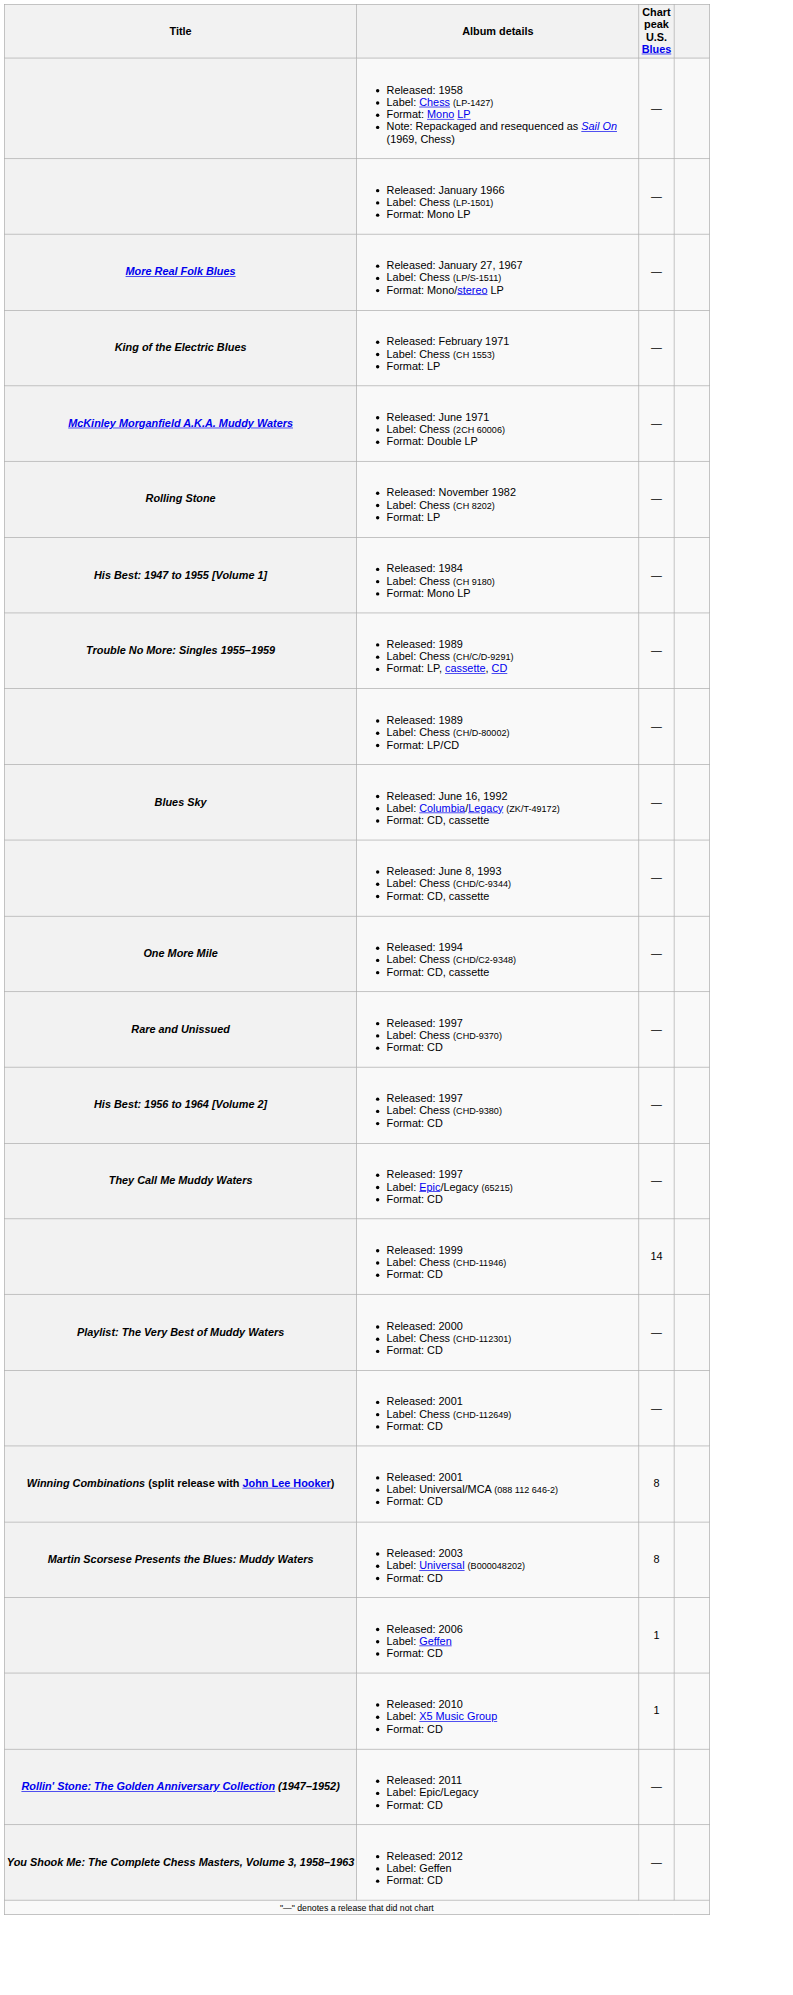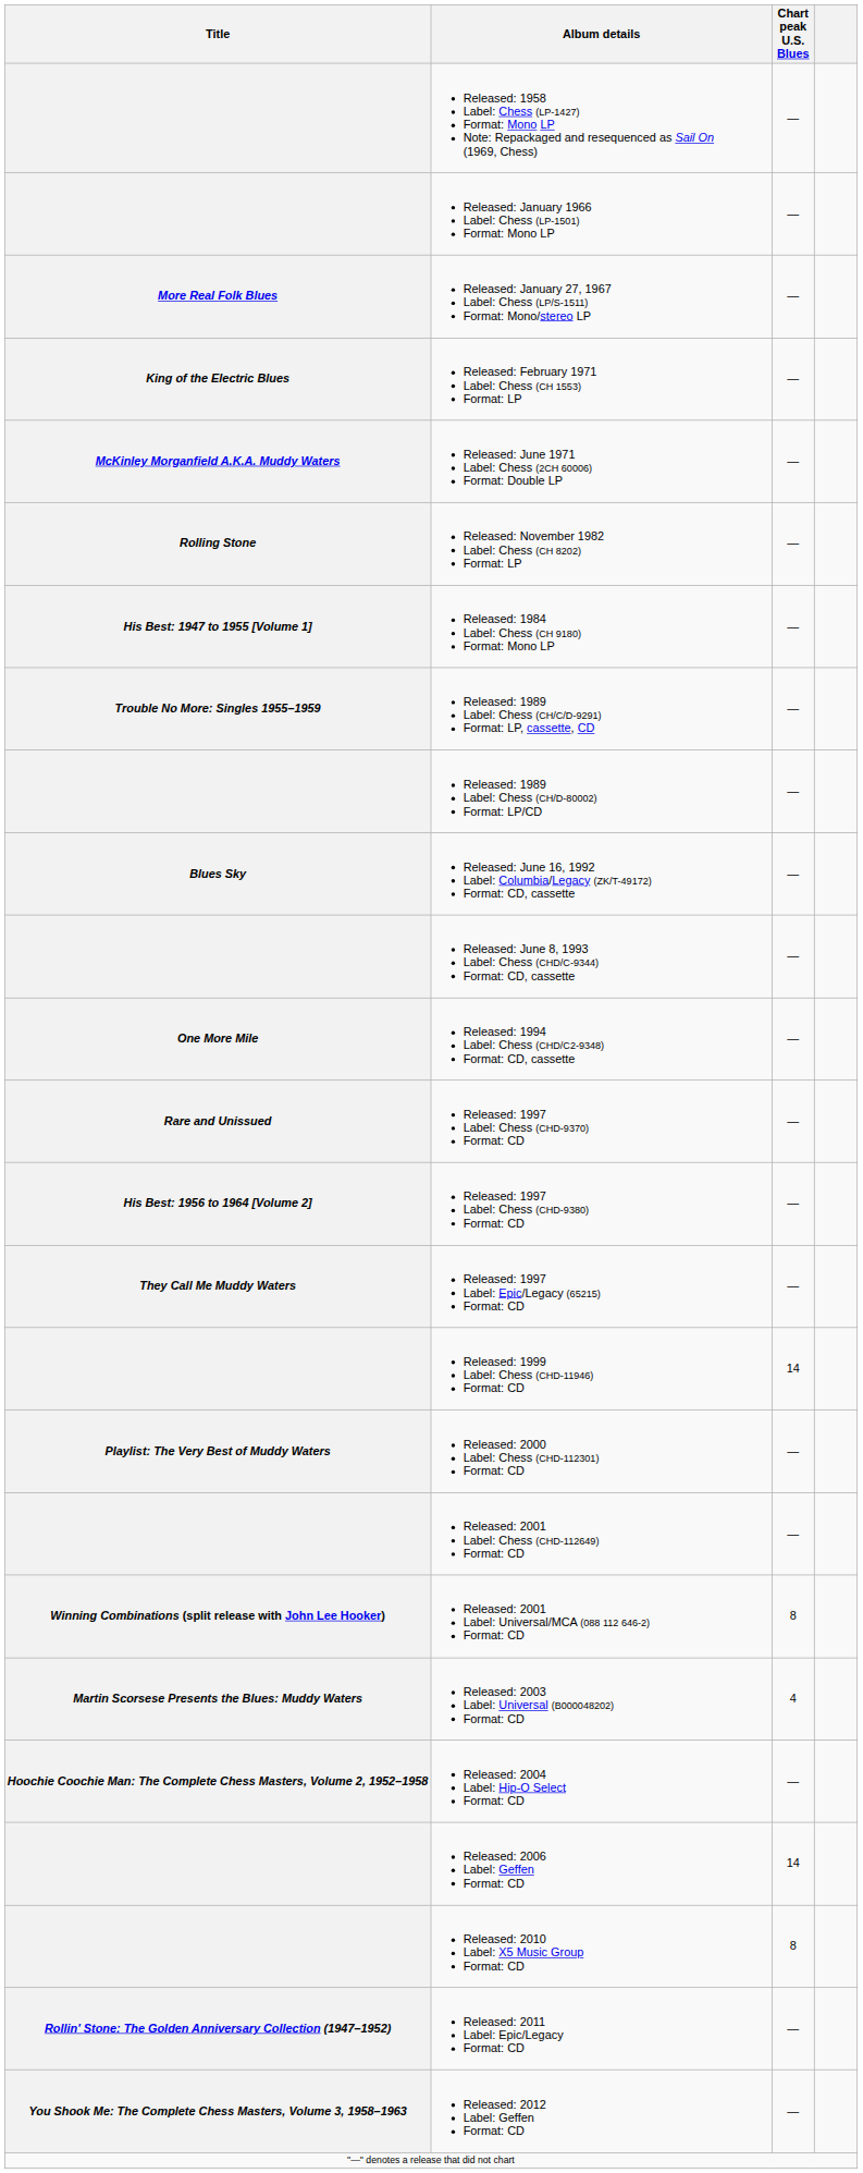Released: 2003 Label: Universal (B000048202) Format: CD | Chart peak U.S. Blues: 8 -> 4
+ row: Hoochie Coochie Man: The Complete Chess Masters, Volume 2, 1952–1958 | Released: 2004 Label: Hip-O Select Format: CD | —
Released: 2006 Label: Geffen Format: CD | Chart peak U.S. Blues: 1 -> 14
Released: 2010 Label: X5 Music Group Format: CD | Chart peak U.S. Blues: 1 -> 8
